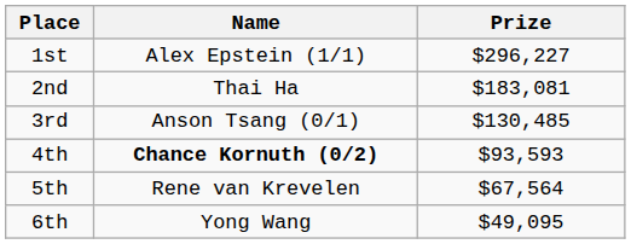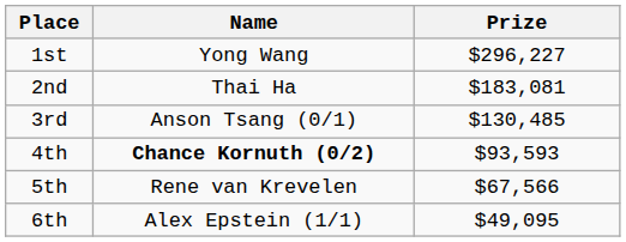1st | Name: Alex Epstein (1/1) -> Yong Wang
5th | Prize: $67,564 -> $67,566
6th | Name: Yong Wang -> Alex Epstein (1/1)
